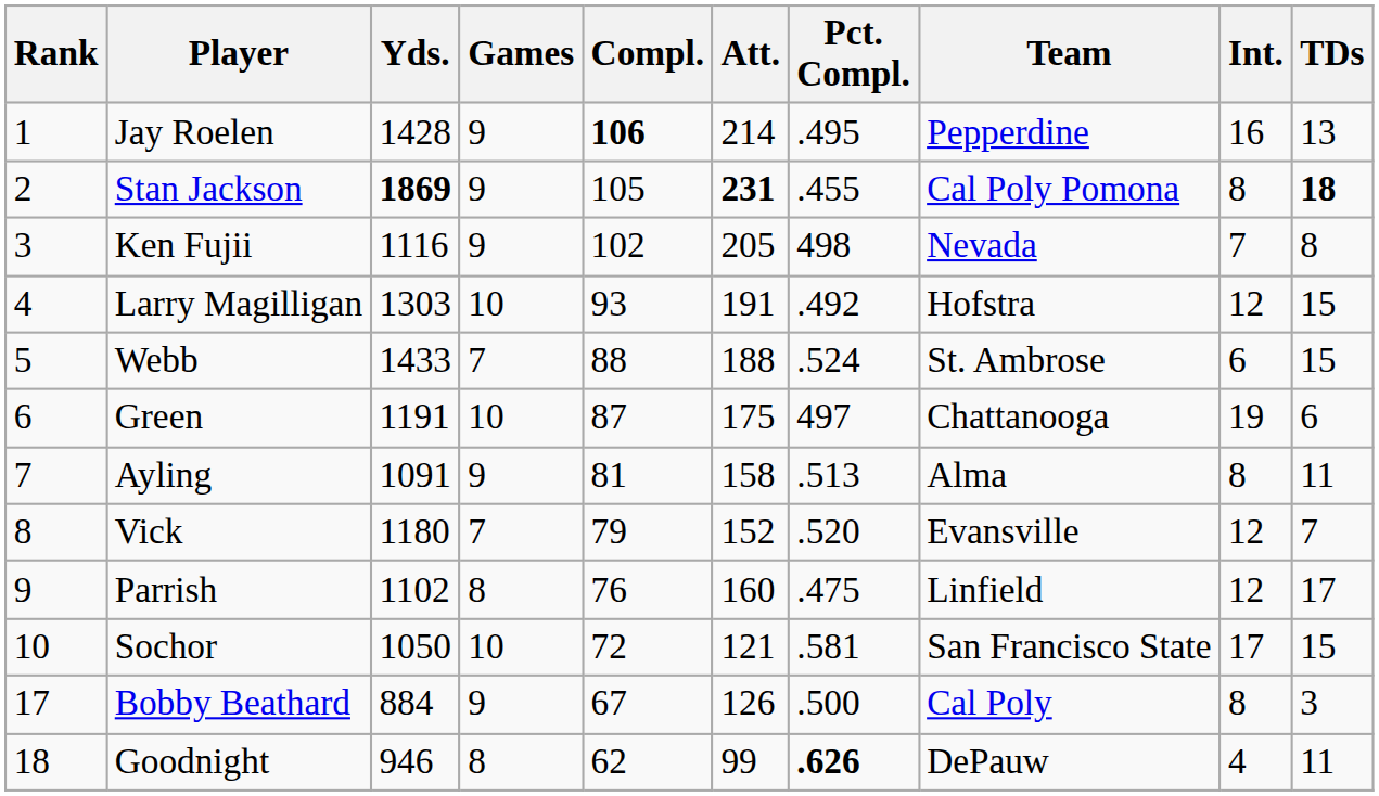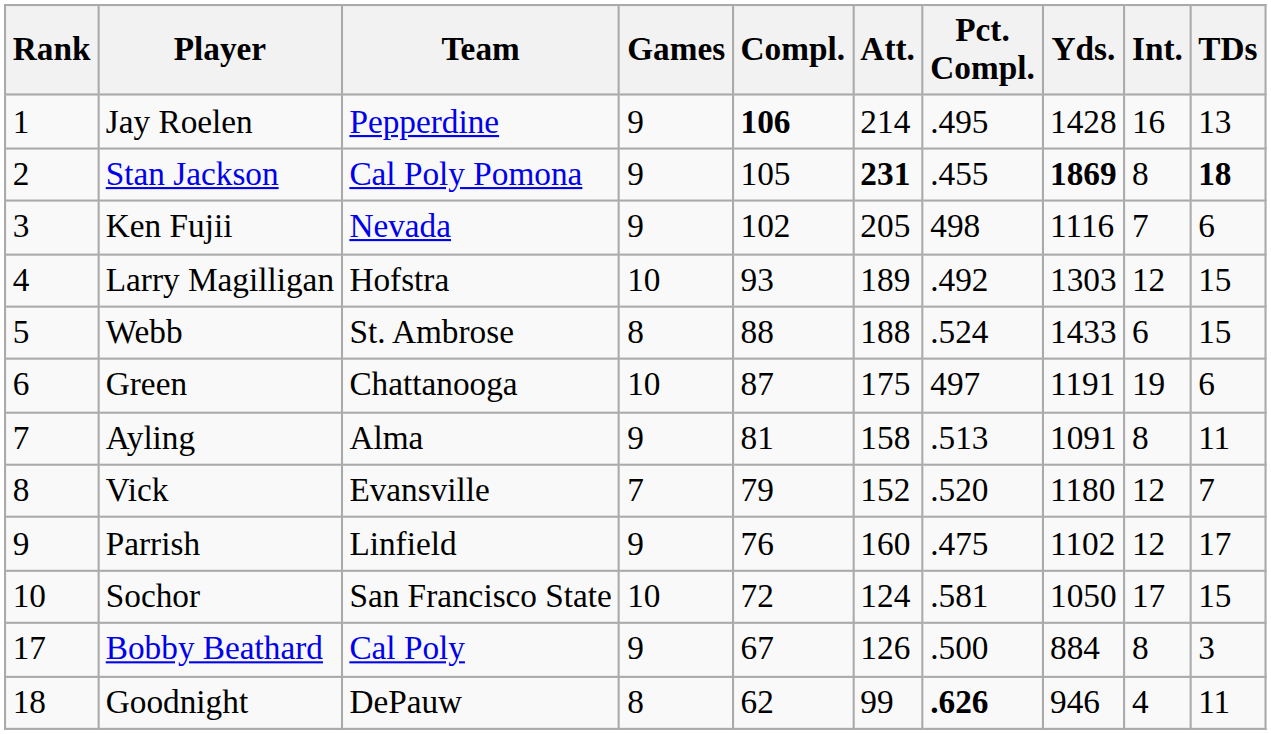columns swapped: Team <-> Yds.
Ken Fujii | TDs: 8 -> 6
Larry Magilligan | Att.: 191 -> 189
Webb | Games: 7 -> 8
Parrish | Games: 8 -> 9
Sochor | Att.: 121 -> 124
